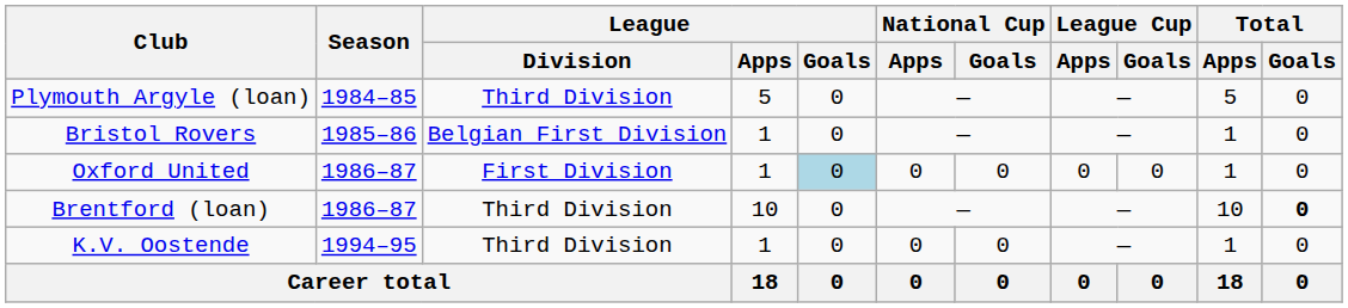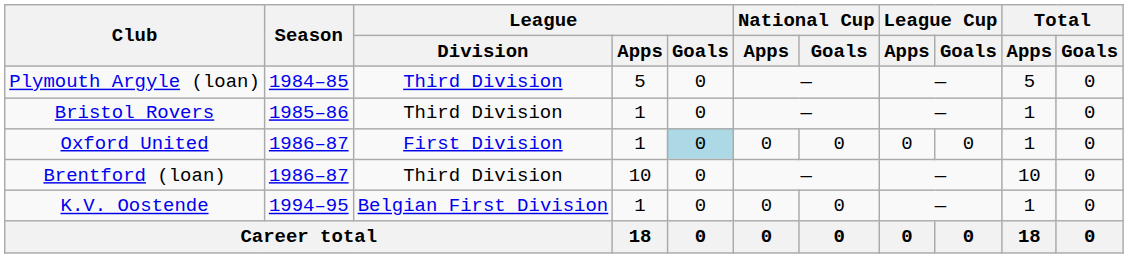Bristol Rovers | League / Division: Belgian First Division -> Third Division
Brentford (loan) | Total / Goals: bold -> normal
K.V. Oostende | League / Division: Third Division -> Belgian First Division
